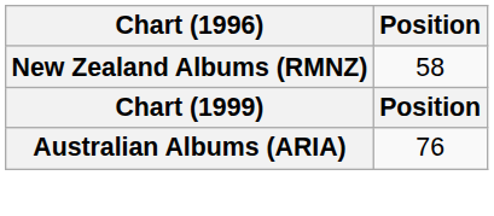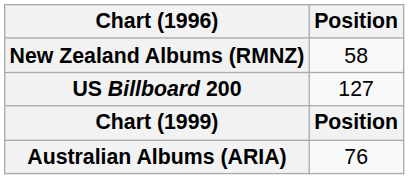+ row: US Billboard 200 | 127
